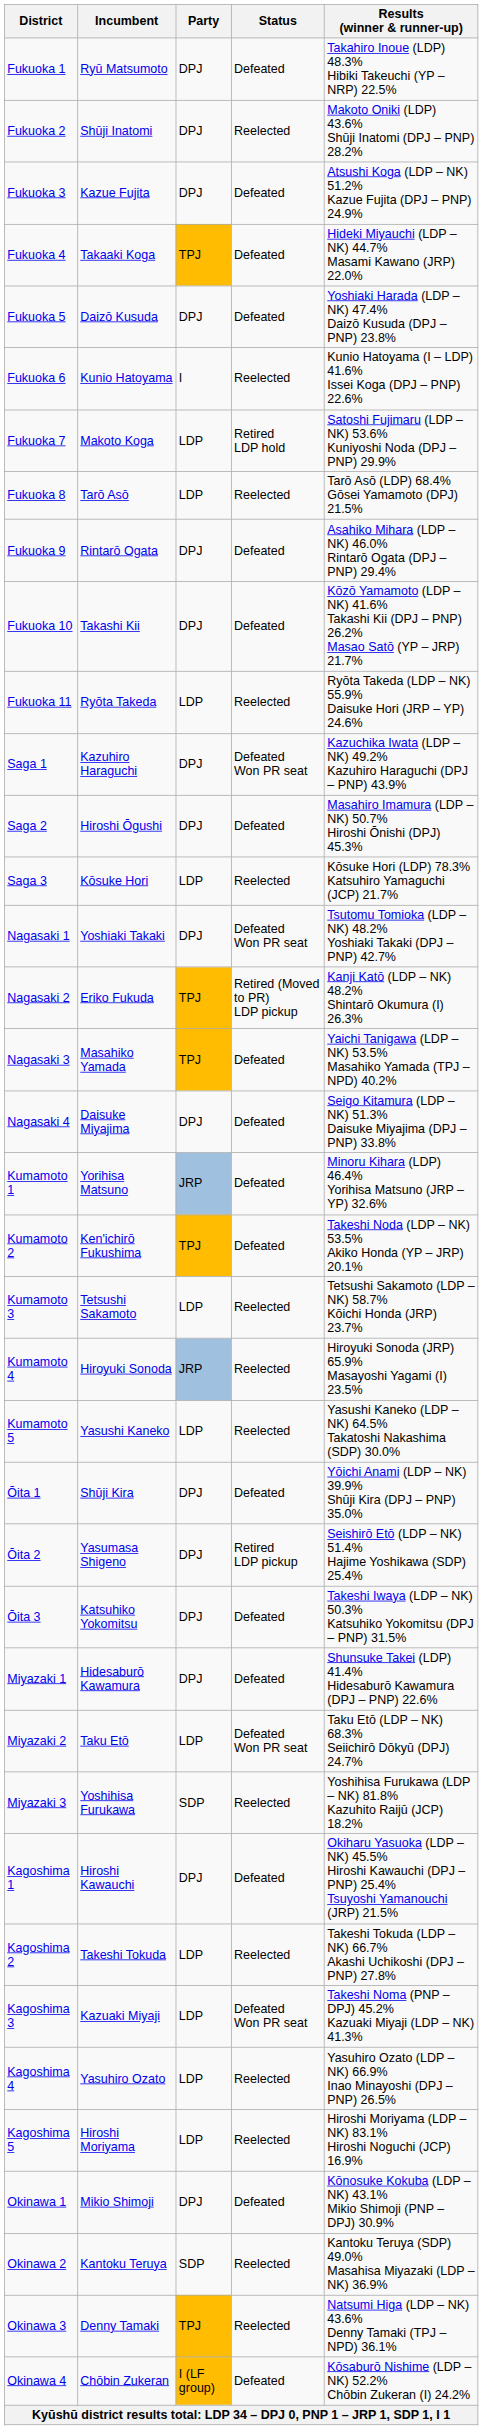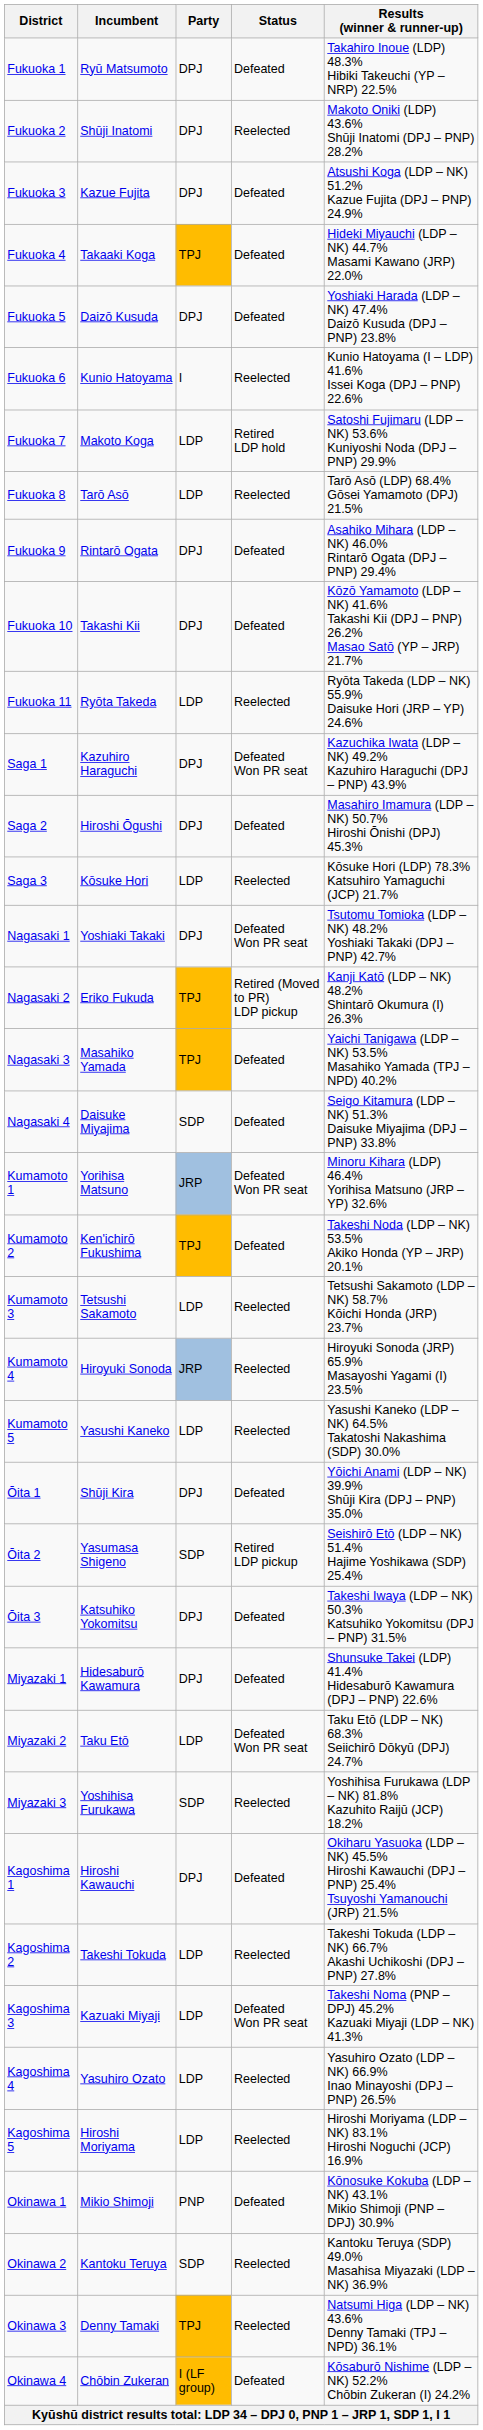Nagasaki 4 | Party: DPJ -> SDP
Kumamoto 1 | Status: Defeated -> Defeated Won PR seat
Ōita 2 | Party: DPJ -> SDP
Okinawa 1 | Party: DPJ -> PNP
